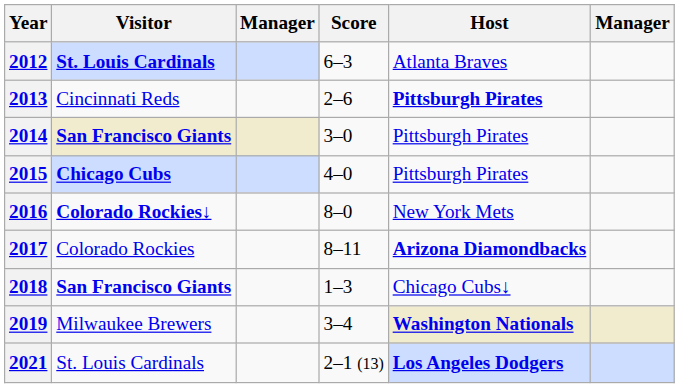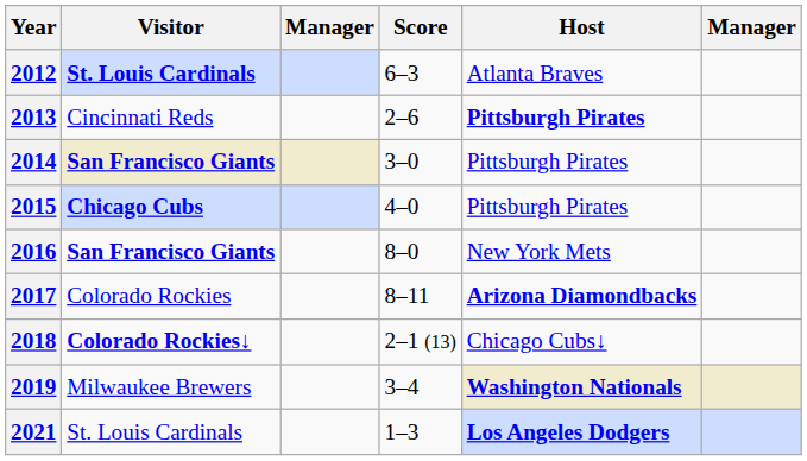2016 | Visitor: Colorado Rockies↓ -> San Francisco Giants
2018 | Visitor: San Francisco Giants -> Colorado Rockies↓
2018 | Score: 1–3 -> 2–1 (13)
2021 | Score: 2–1 (13) -> 1–3
